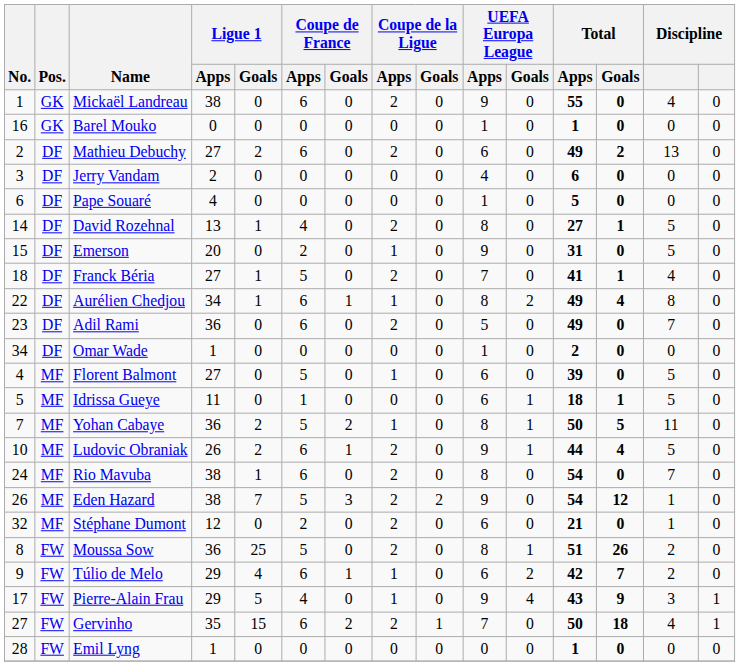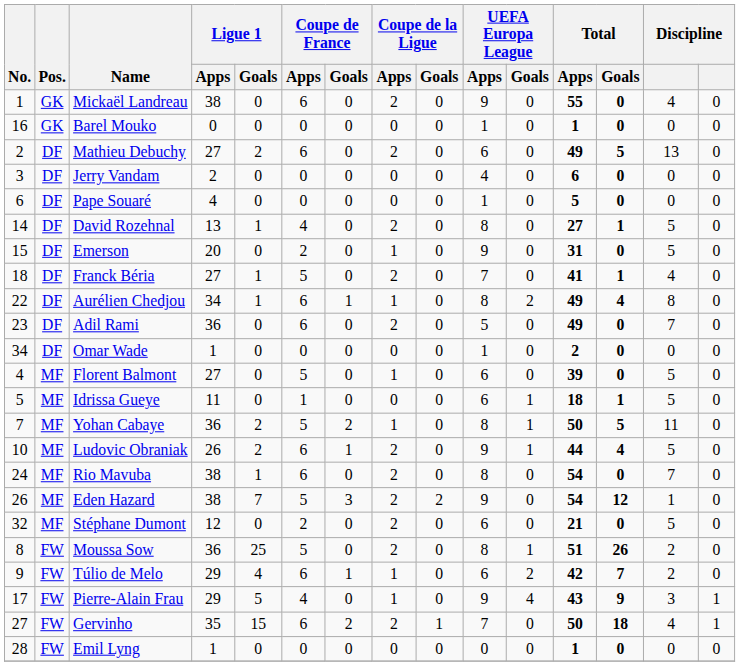Mathieu Debuchy | Total / Goals: 2 -> 5
Stéphane Dumont | column 14: 1 -> 5
